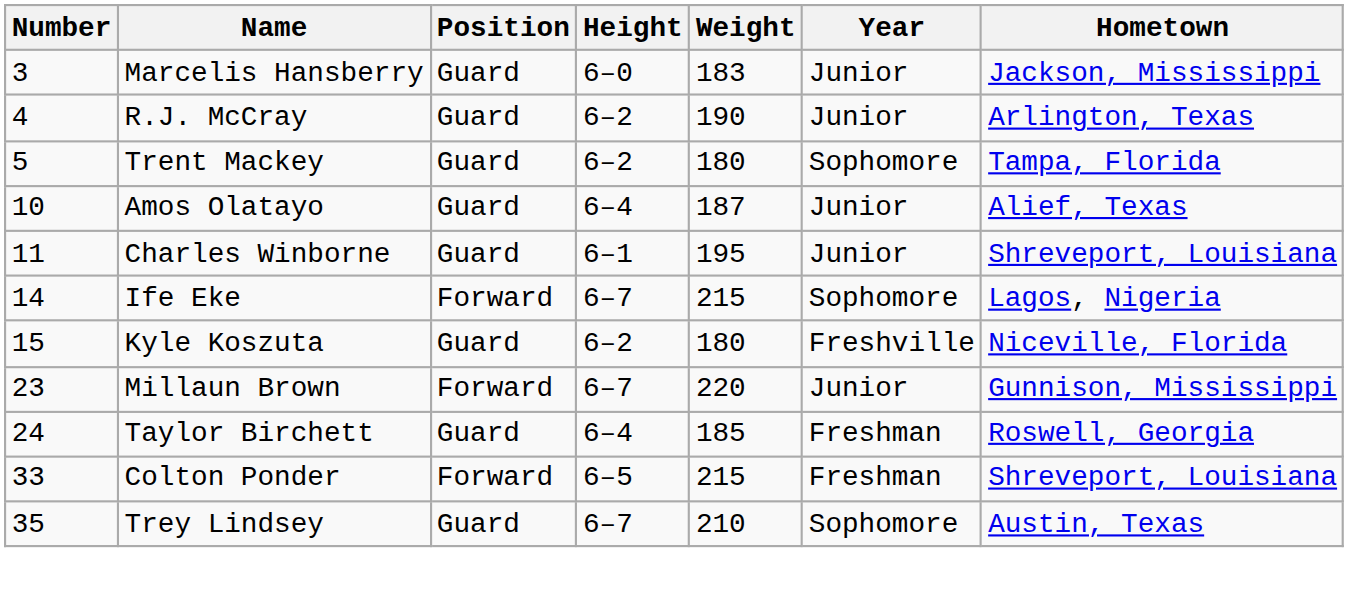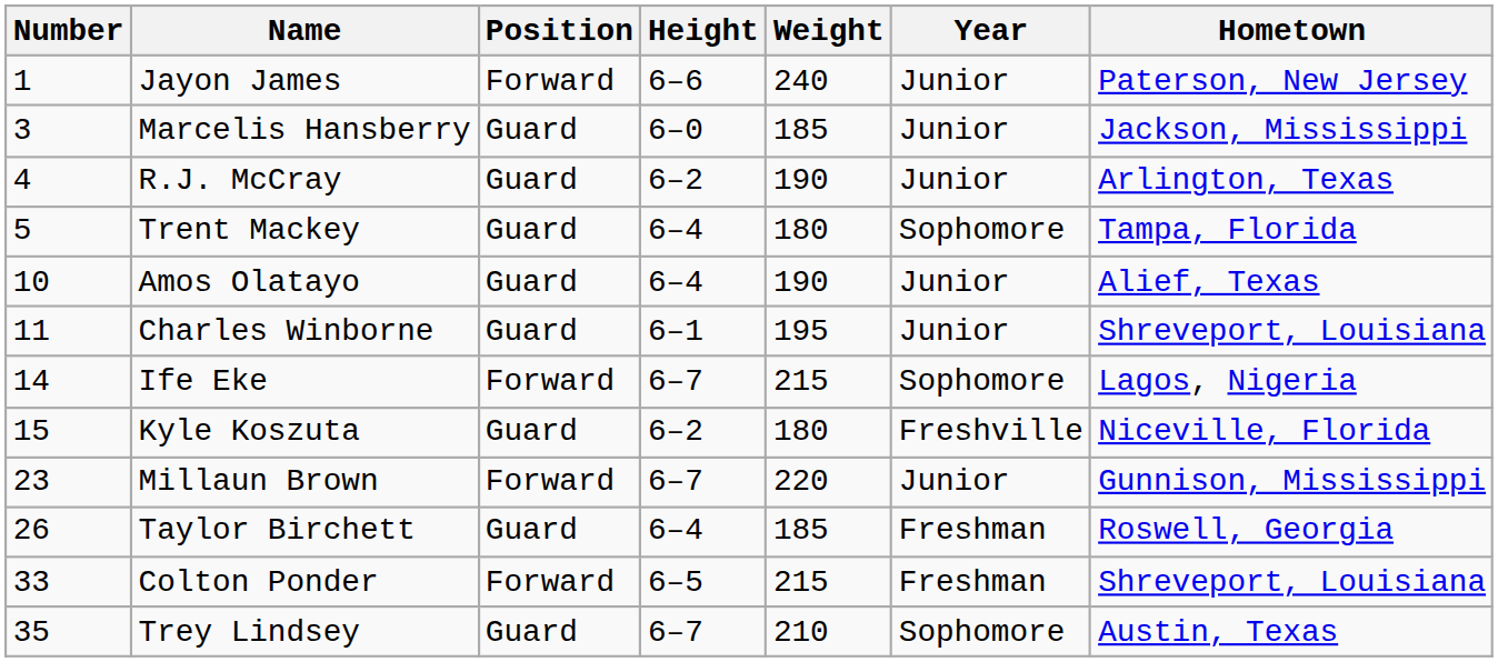+ row: 1 | Jayon James | Forward | 6–6 | 240 | Junior | Paterson, New Jersey
Marcelis Hansberry | Weight: 183 -> 185
Trent Mackey | Height: 6–2 -> 6–4
Amos Olatayo | Weight: 187 -> 190
Taylor Birchett | Number: 24 -> 26
